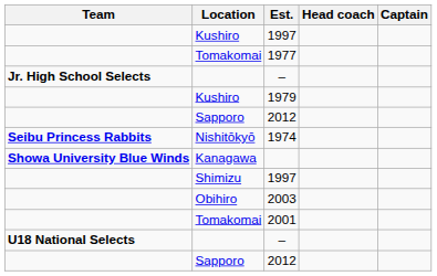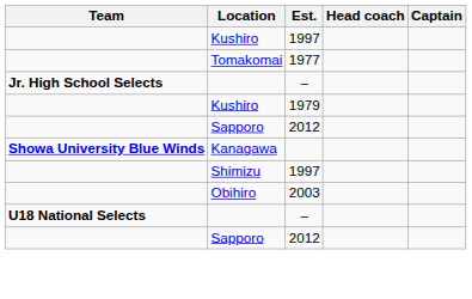- row: Seibu Princess Rabbits | Nishitōkyō | 1974
- row: Tomakomai | 2001
